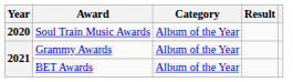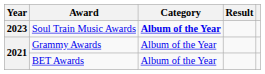Soul Train Music Awards | Year: 2020 -> 2023
Soul Train Music Awards | Category: normal -> bold
